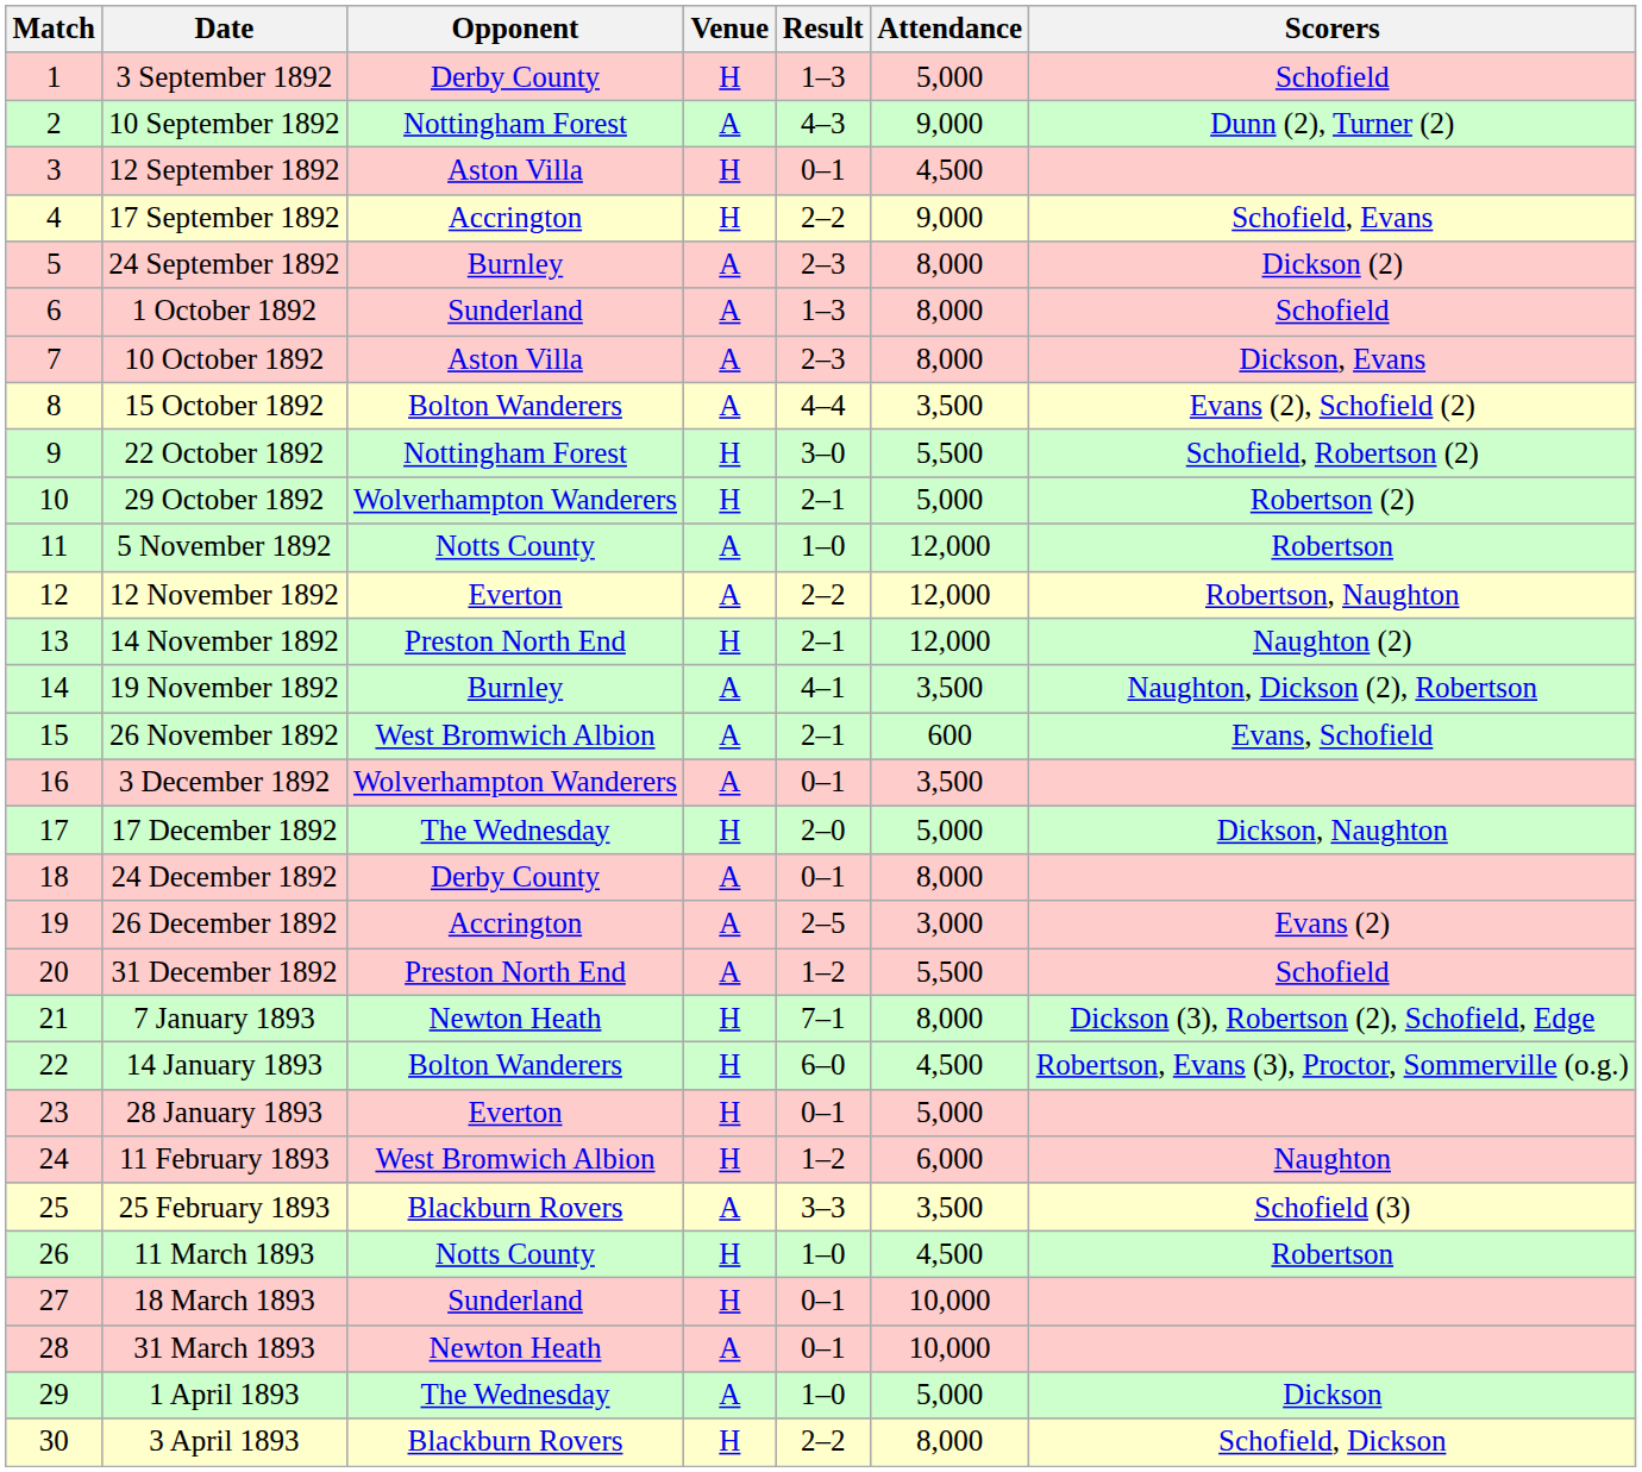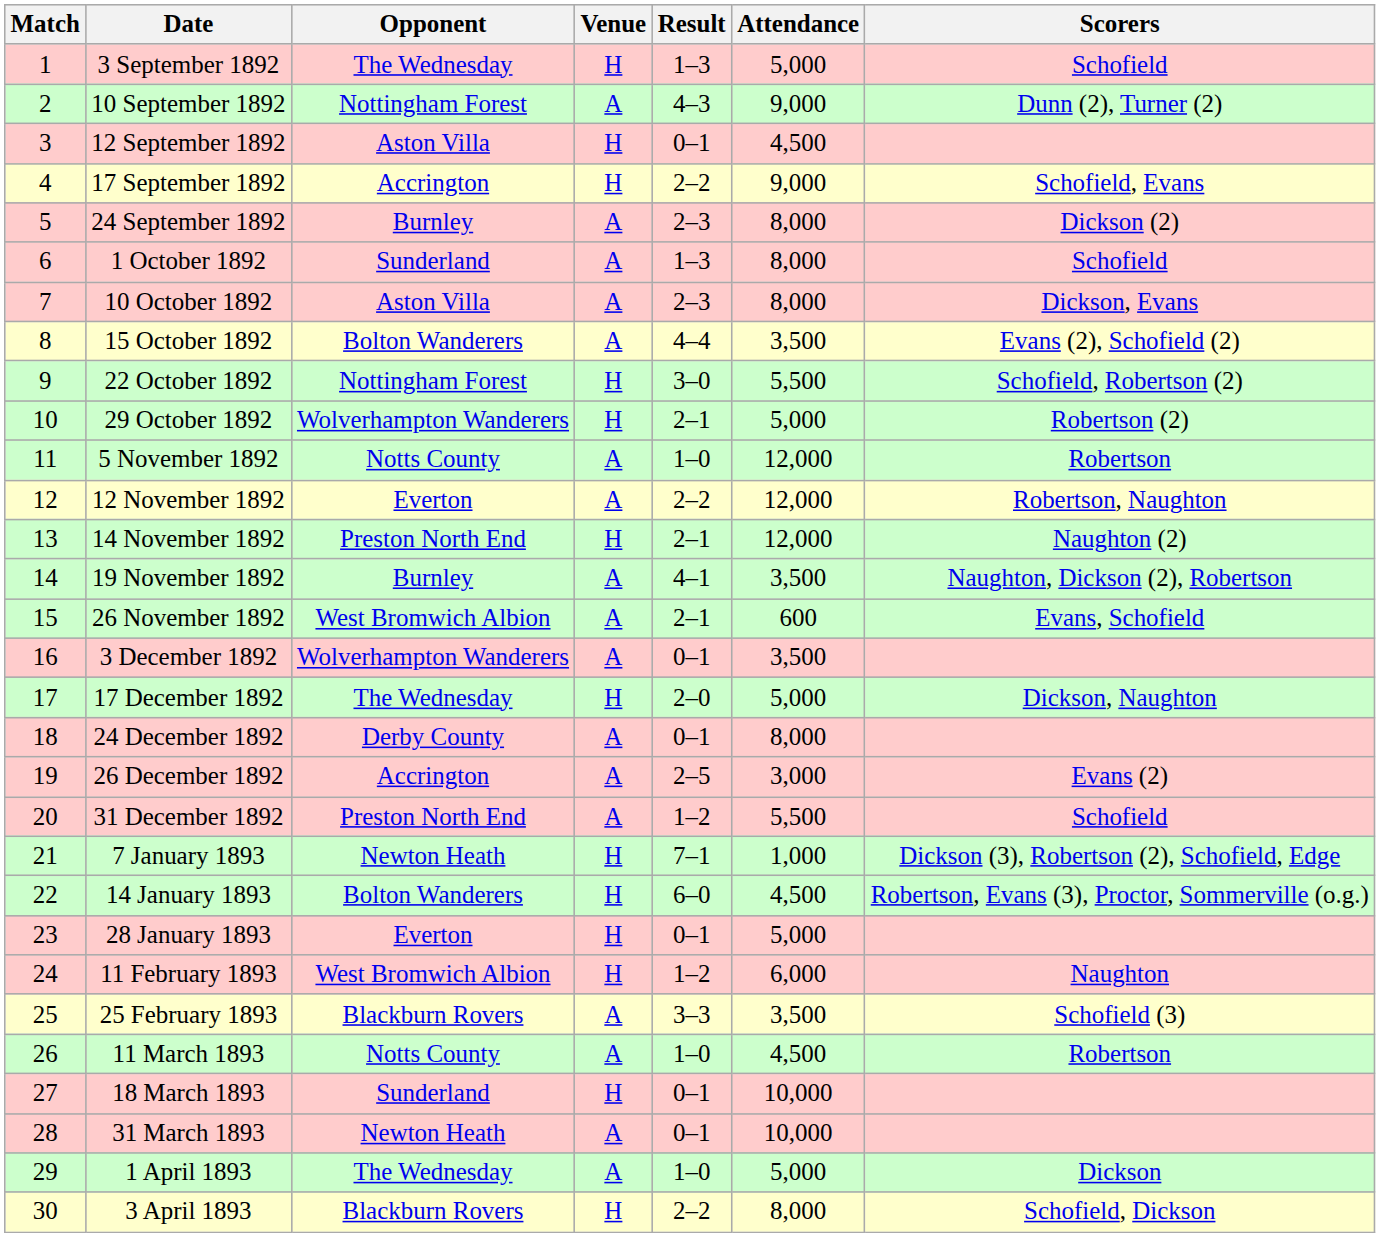3 September 1892 | Opponent: Derby County -> The Wednesday
7 January 1893 | Attendance: 8,000 -> 1,000
11 March 1893 | Venue: H -> A
